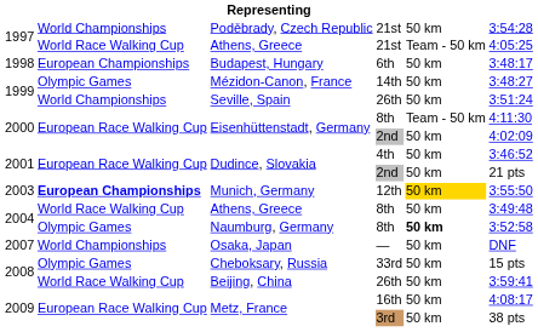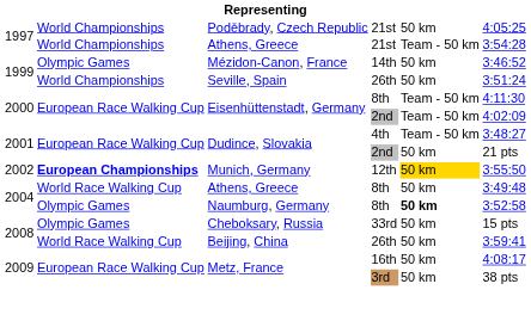Poděbrady, Czech Republic | column 6: 3:54:28 -> 4:05:25
Athens, Greece / 21st | column 2: World Race Walking Cup -> World Championships
Athens, Greece / 21st | column 6: 4:05:25 -> 3:54:28
- row: 1998 | European Championships | Budapest, Hungary | 6th | 50 km | 3:48:17
Mézidon-Canon, France | column 6: 3:48:27 -> 3:46:52
Eisenhüttenstadt, Germany / 2nd | column 5: 50 km -> Team - 50 km
Dudince, Slovakia / 4th | column 5: 50 km -> Team - 50 km
Dudince, Slovakia / 4th | column 6: 3:46:52 -> 3:48:27
Munich, Germany | column 1: 2003 -> 2002
- row: 2007 | World Championships | Osaka, Japan | — | 50 km | DNF
